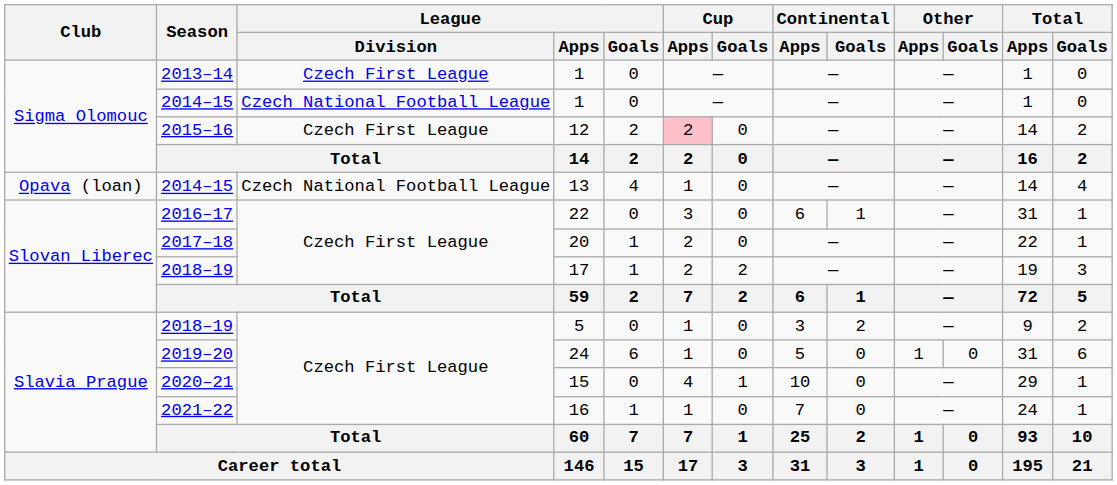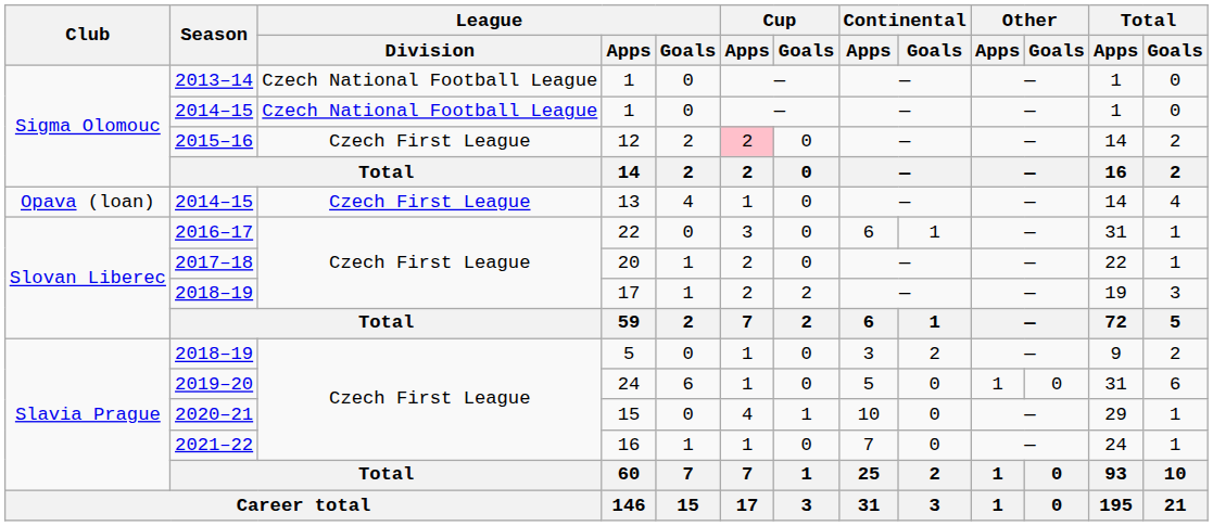2013–14 / 1 | League / Division: Czech First League -> Czech National Football League
13 | League / Division: Czech National Football League -> Czech First League
